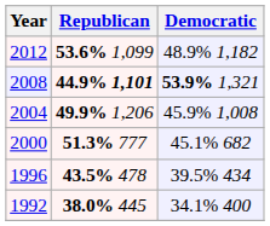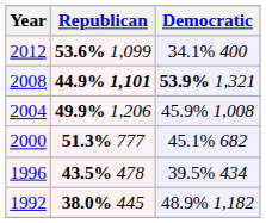2012 | Democratic: 48.9% 1,182 -> 34.1% 400
1992 | Democratic: 34.1% 400 -> 48.9% 1,182
